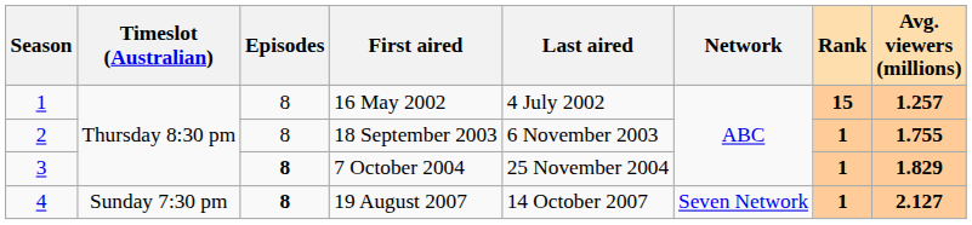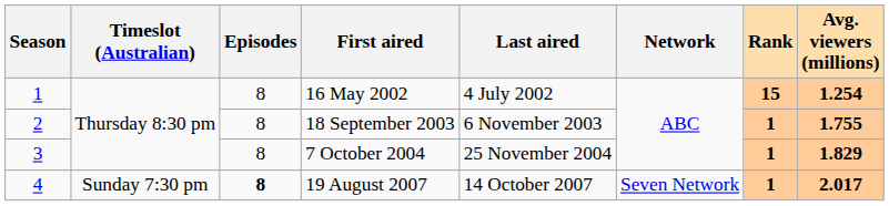16 May 2002 | Avg. viewers (millions): 1.257 -> 1.254
7 October 2004 | Episodes: bold -> normal
19 August 2007 | Avg. viewers (millions): 2.127 -> 2.017
